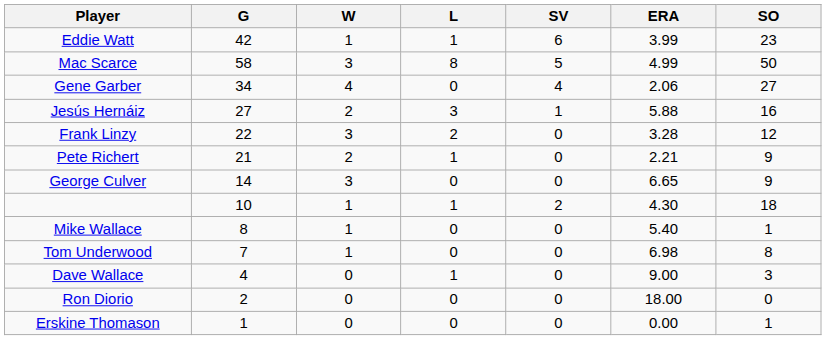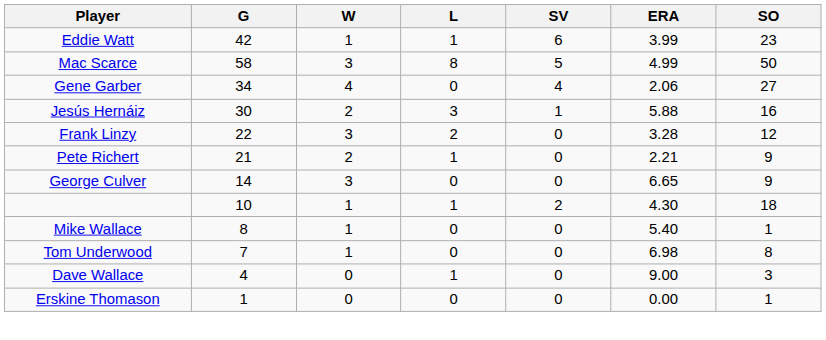Jesús Hernáiz | G: 27 -> 30
- row: Ron Diorio | 2 | 0 | 0 | 0 | 18.00 | 0
